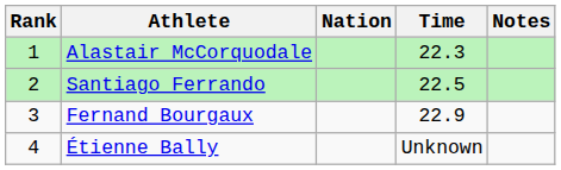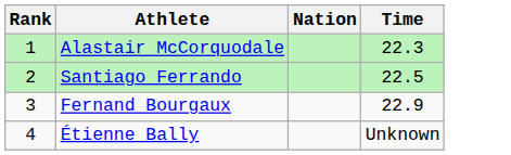- column: Notes
